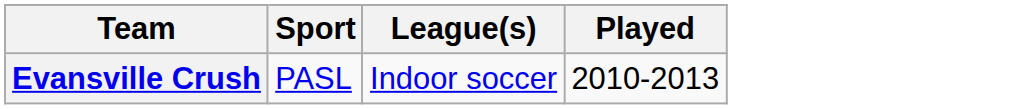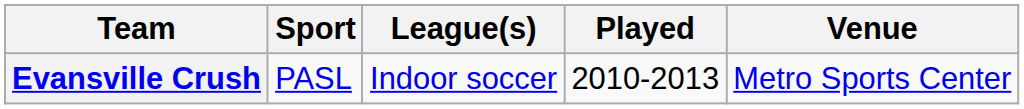+ column: Venue | Metro Sports Center
